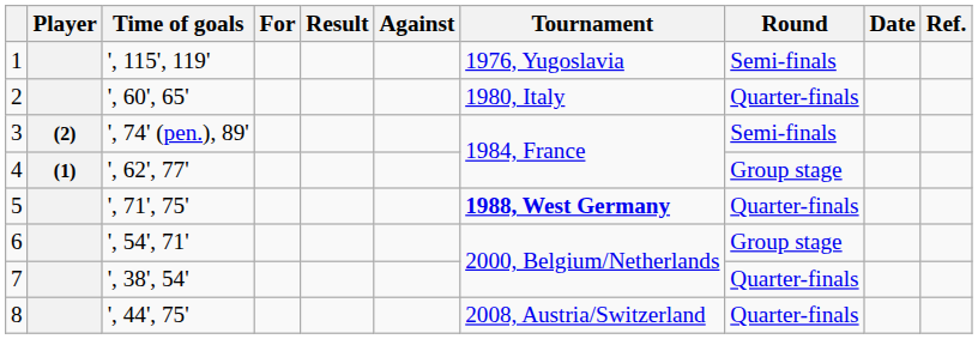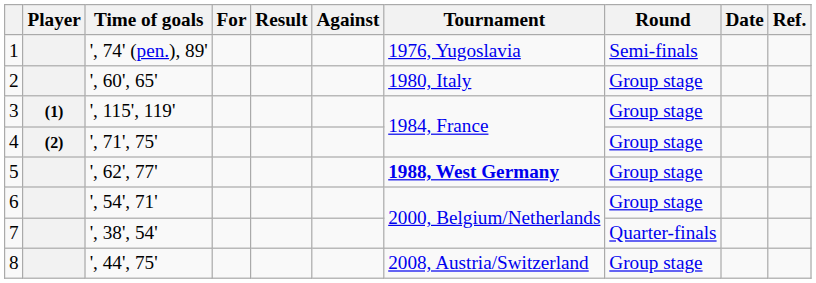1 | Time of goals: ', 115', 119' -> ', 74' (pen.), 89'
2 | Round: Quarter-finals -> Group stage
3 | Player: (2) -> (1)
3 | Time of goals: ', 74' (pen.), 89' -> ', 115', 119'
3 | Round: Semi-finals -> Group stage
4 | Player: (1) -> (2)
4 | Time of goals: ', 62', 77' -> ', 71', 75'
5 | Time of goals: ', 71', 75' -> ', 62', 77'
5 | Round: Quarter-finals -> Group stage
8 | Round: Quarter-finals -> Group stage
